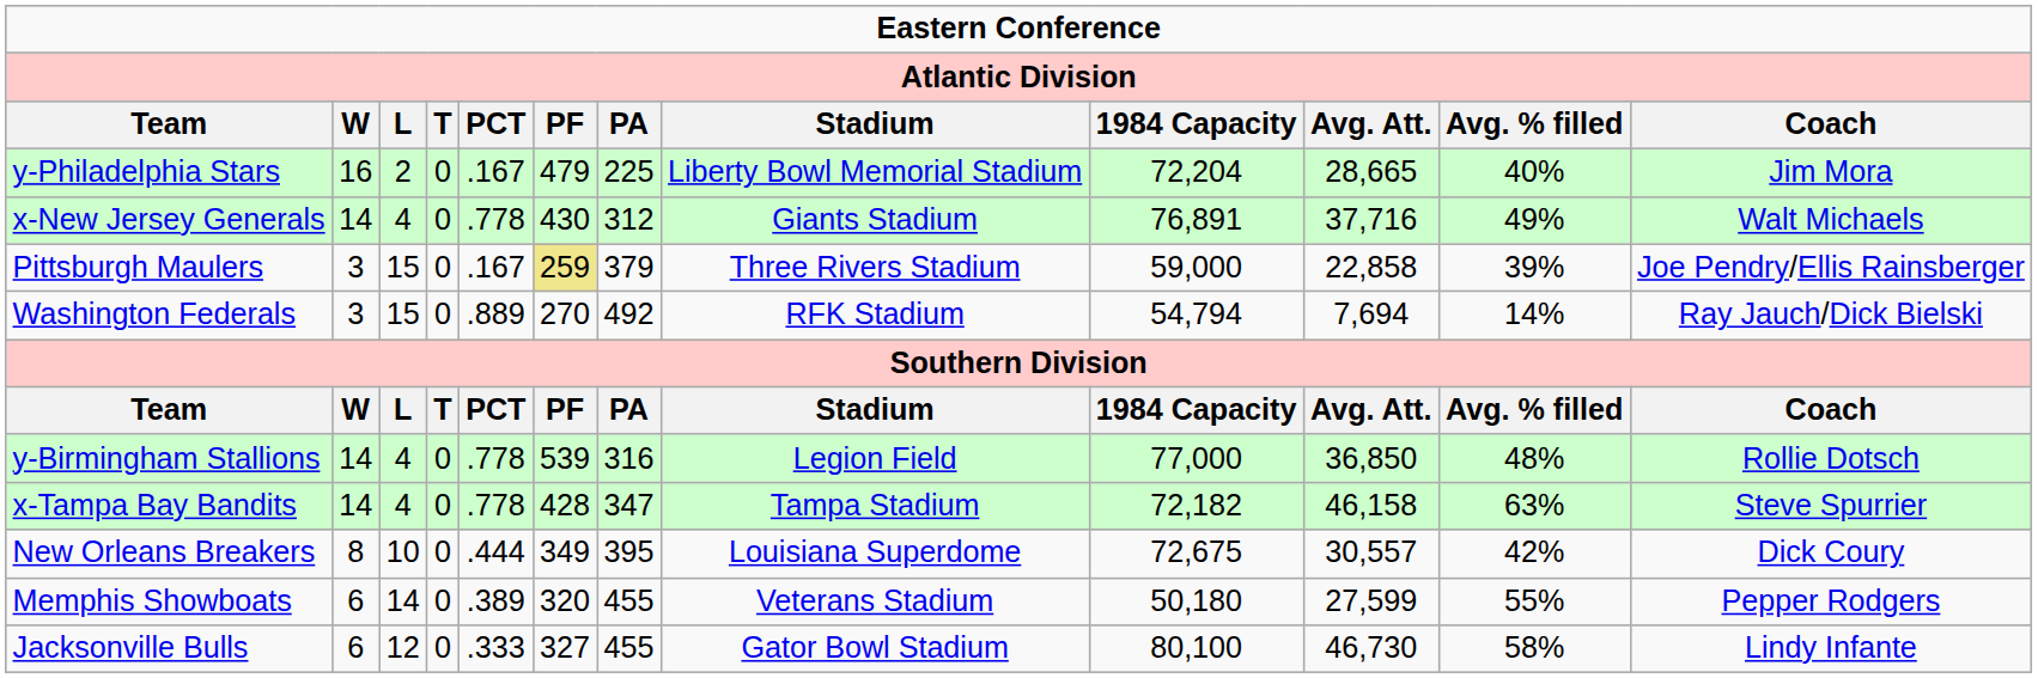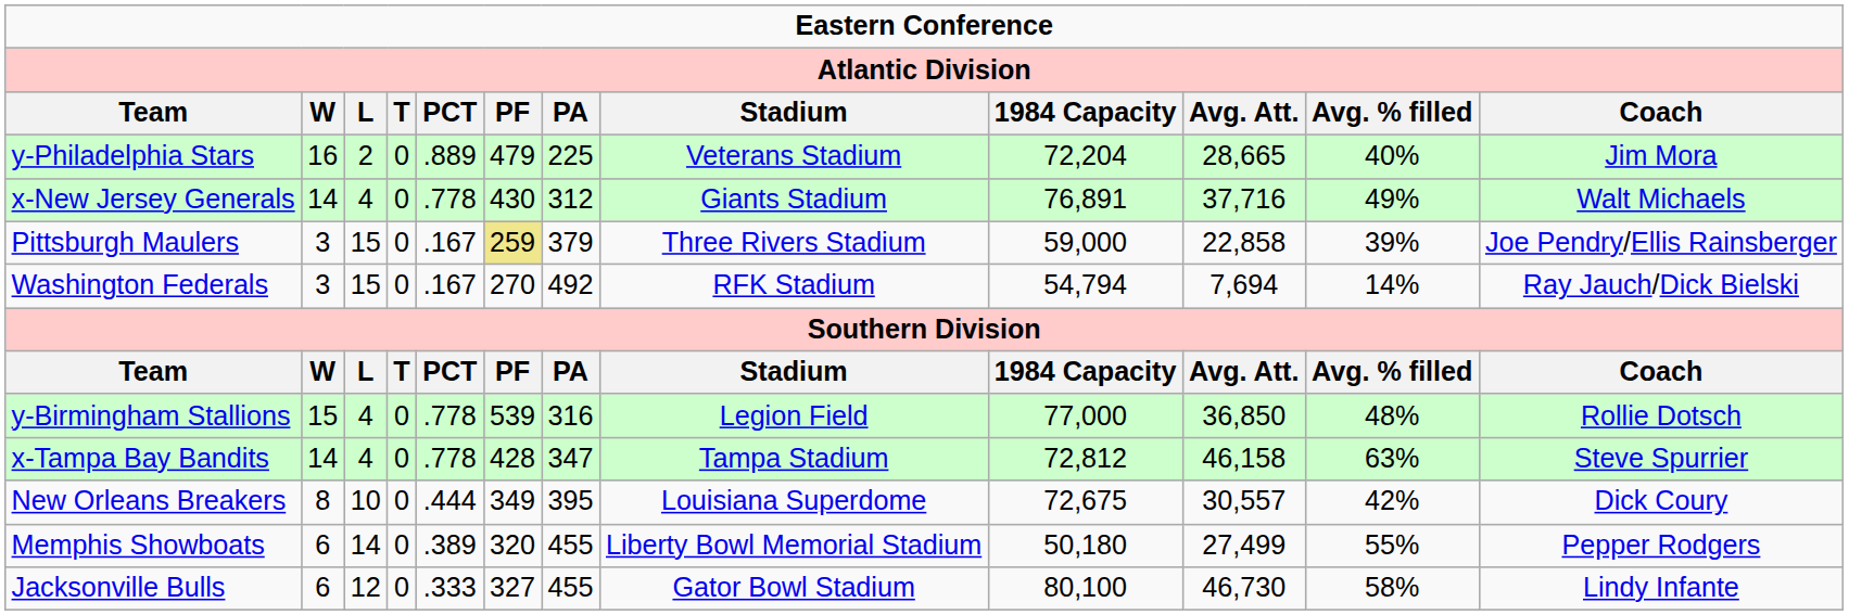y-Philadelphia Stars | column 5: .167 -> .889
y-Philadelphia Stars | column 8: Liberty Bowl Memorial Stadium -> Veterans Stadium
Washington Federals | column 5: .889 -> .167
y-Birmingham Stallions | column 2: 14 -> 15
x-Tampa Bay Bandits | column 9: 72,182 -> 72,812
Memphis Showboats | column 8: Veterans Stadium -> Liberty Bowl Memorial Stadium
Memphis Showboats | column 10: 27,599 -> 27,499
